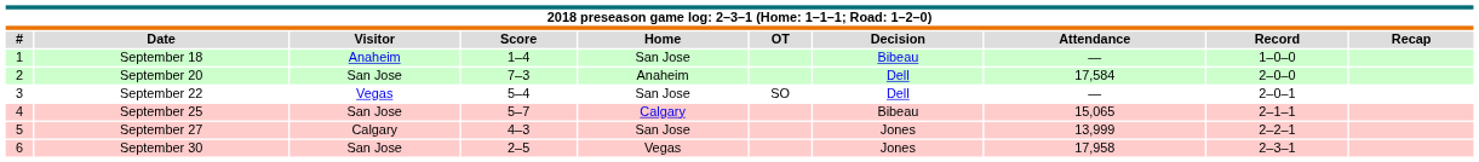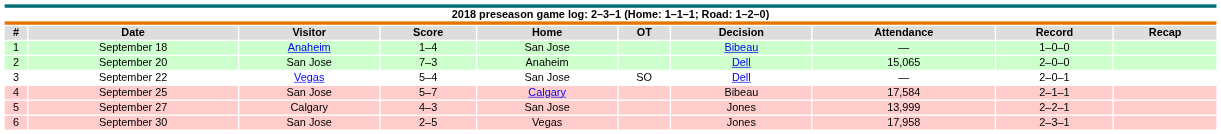September 20 | Attendance: 17,584 -> 15,065
September 25 | Attendance: 15,065 -> 17,584
